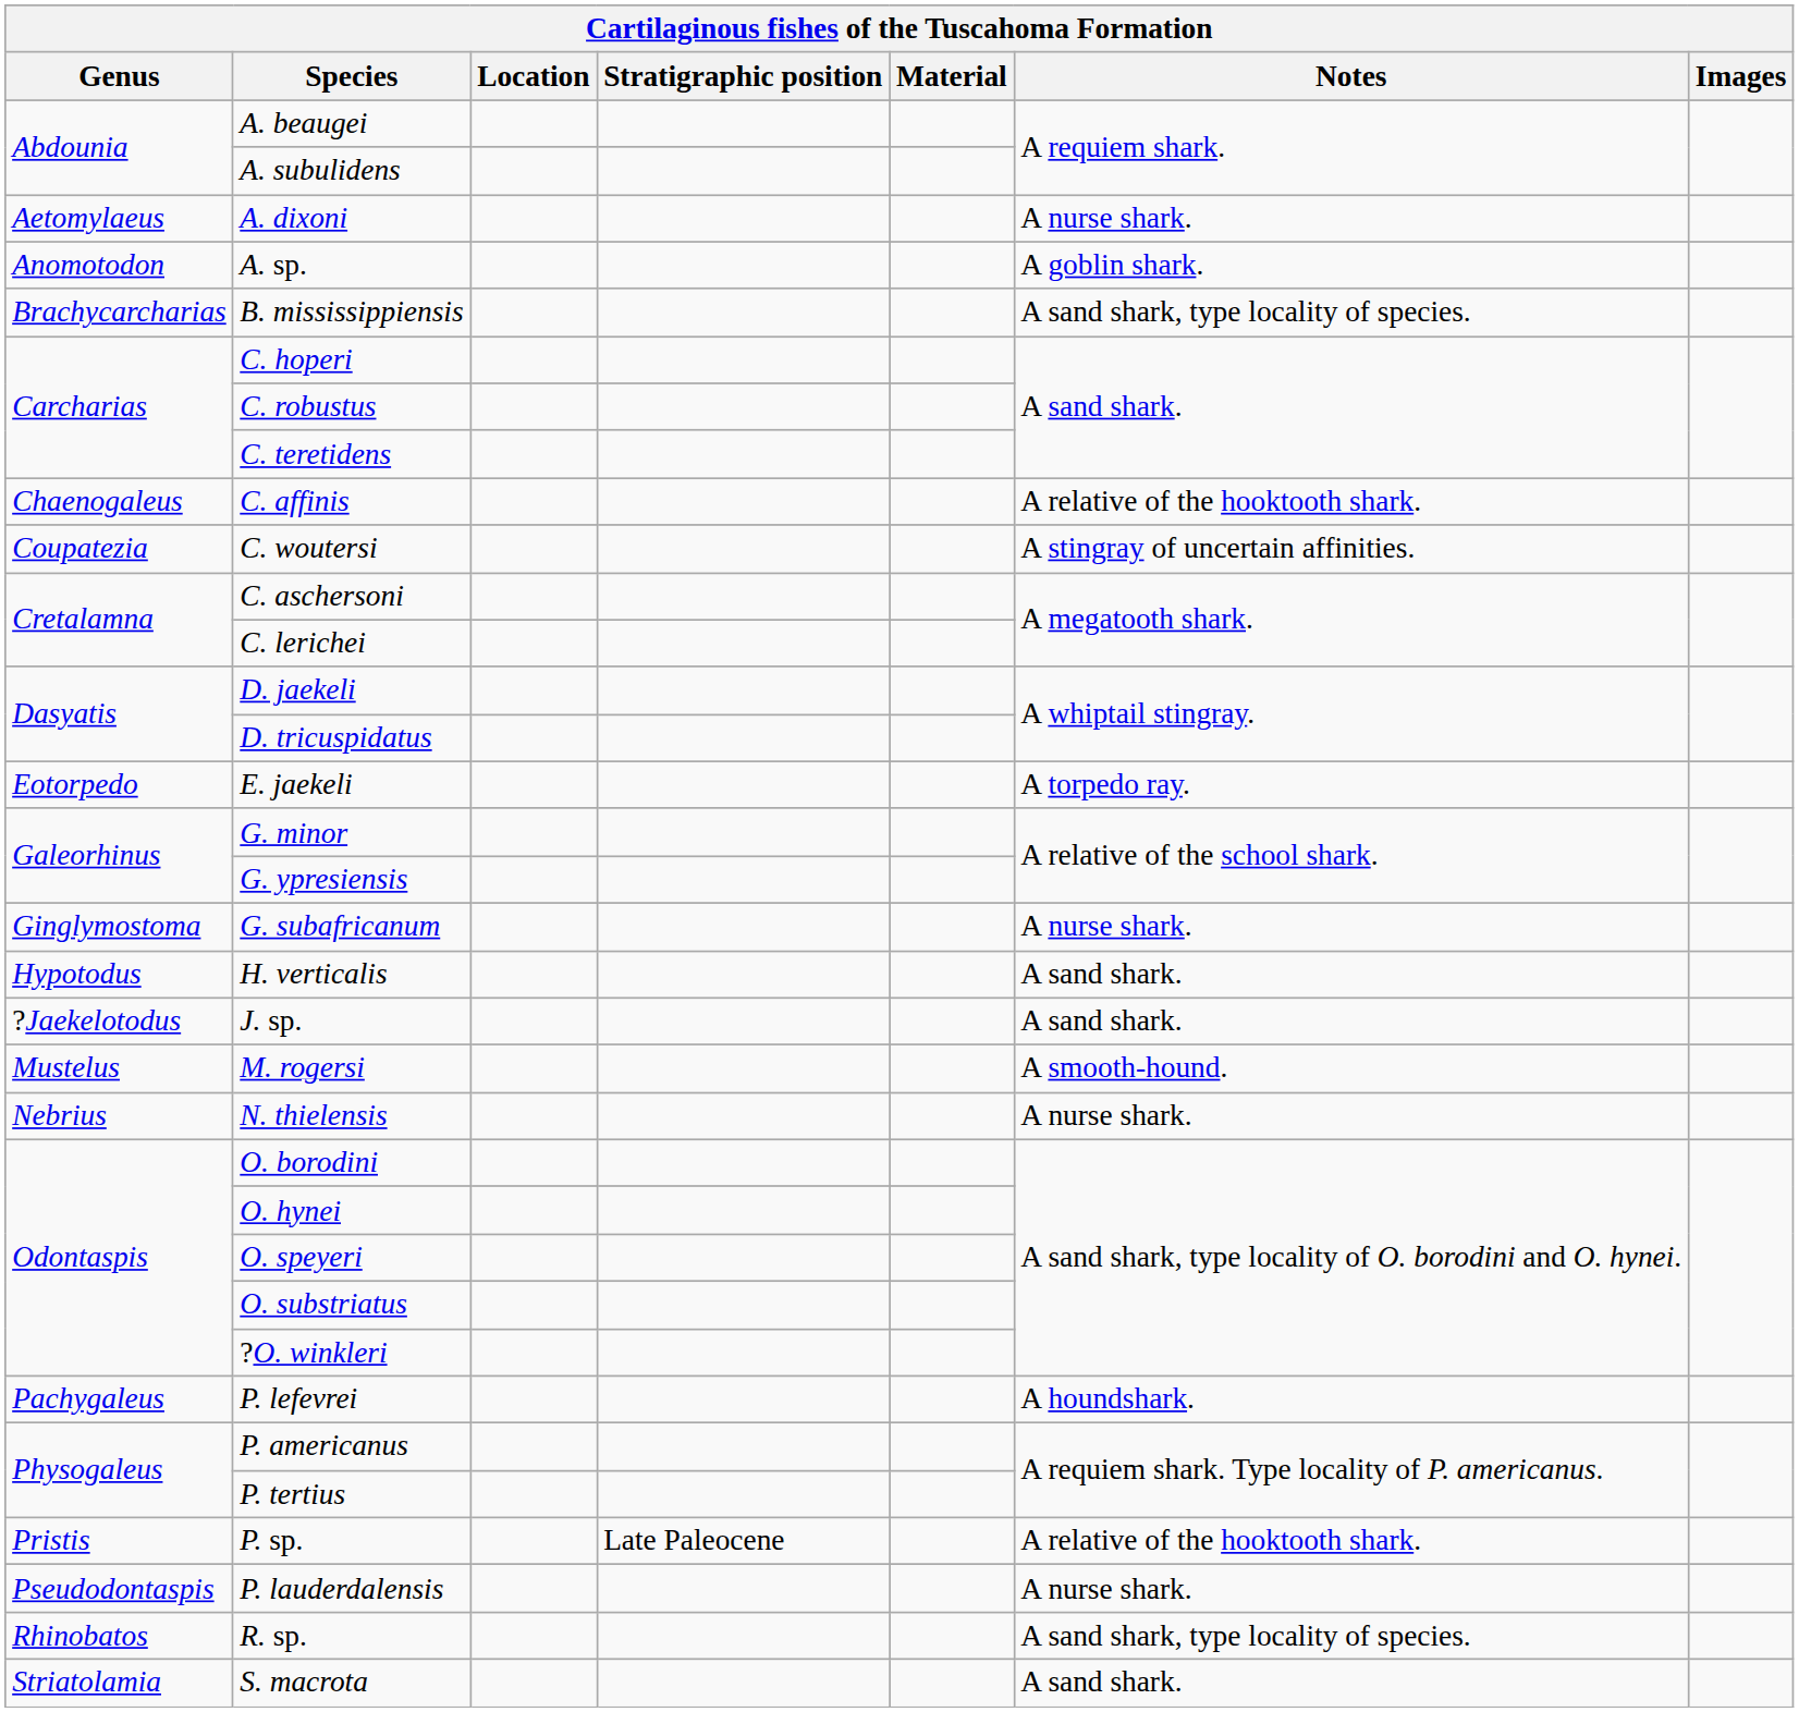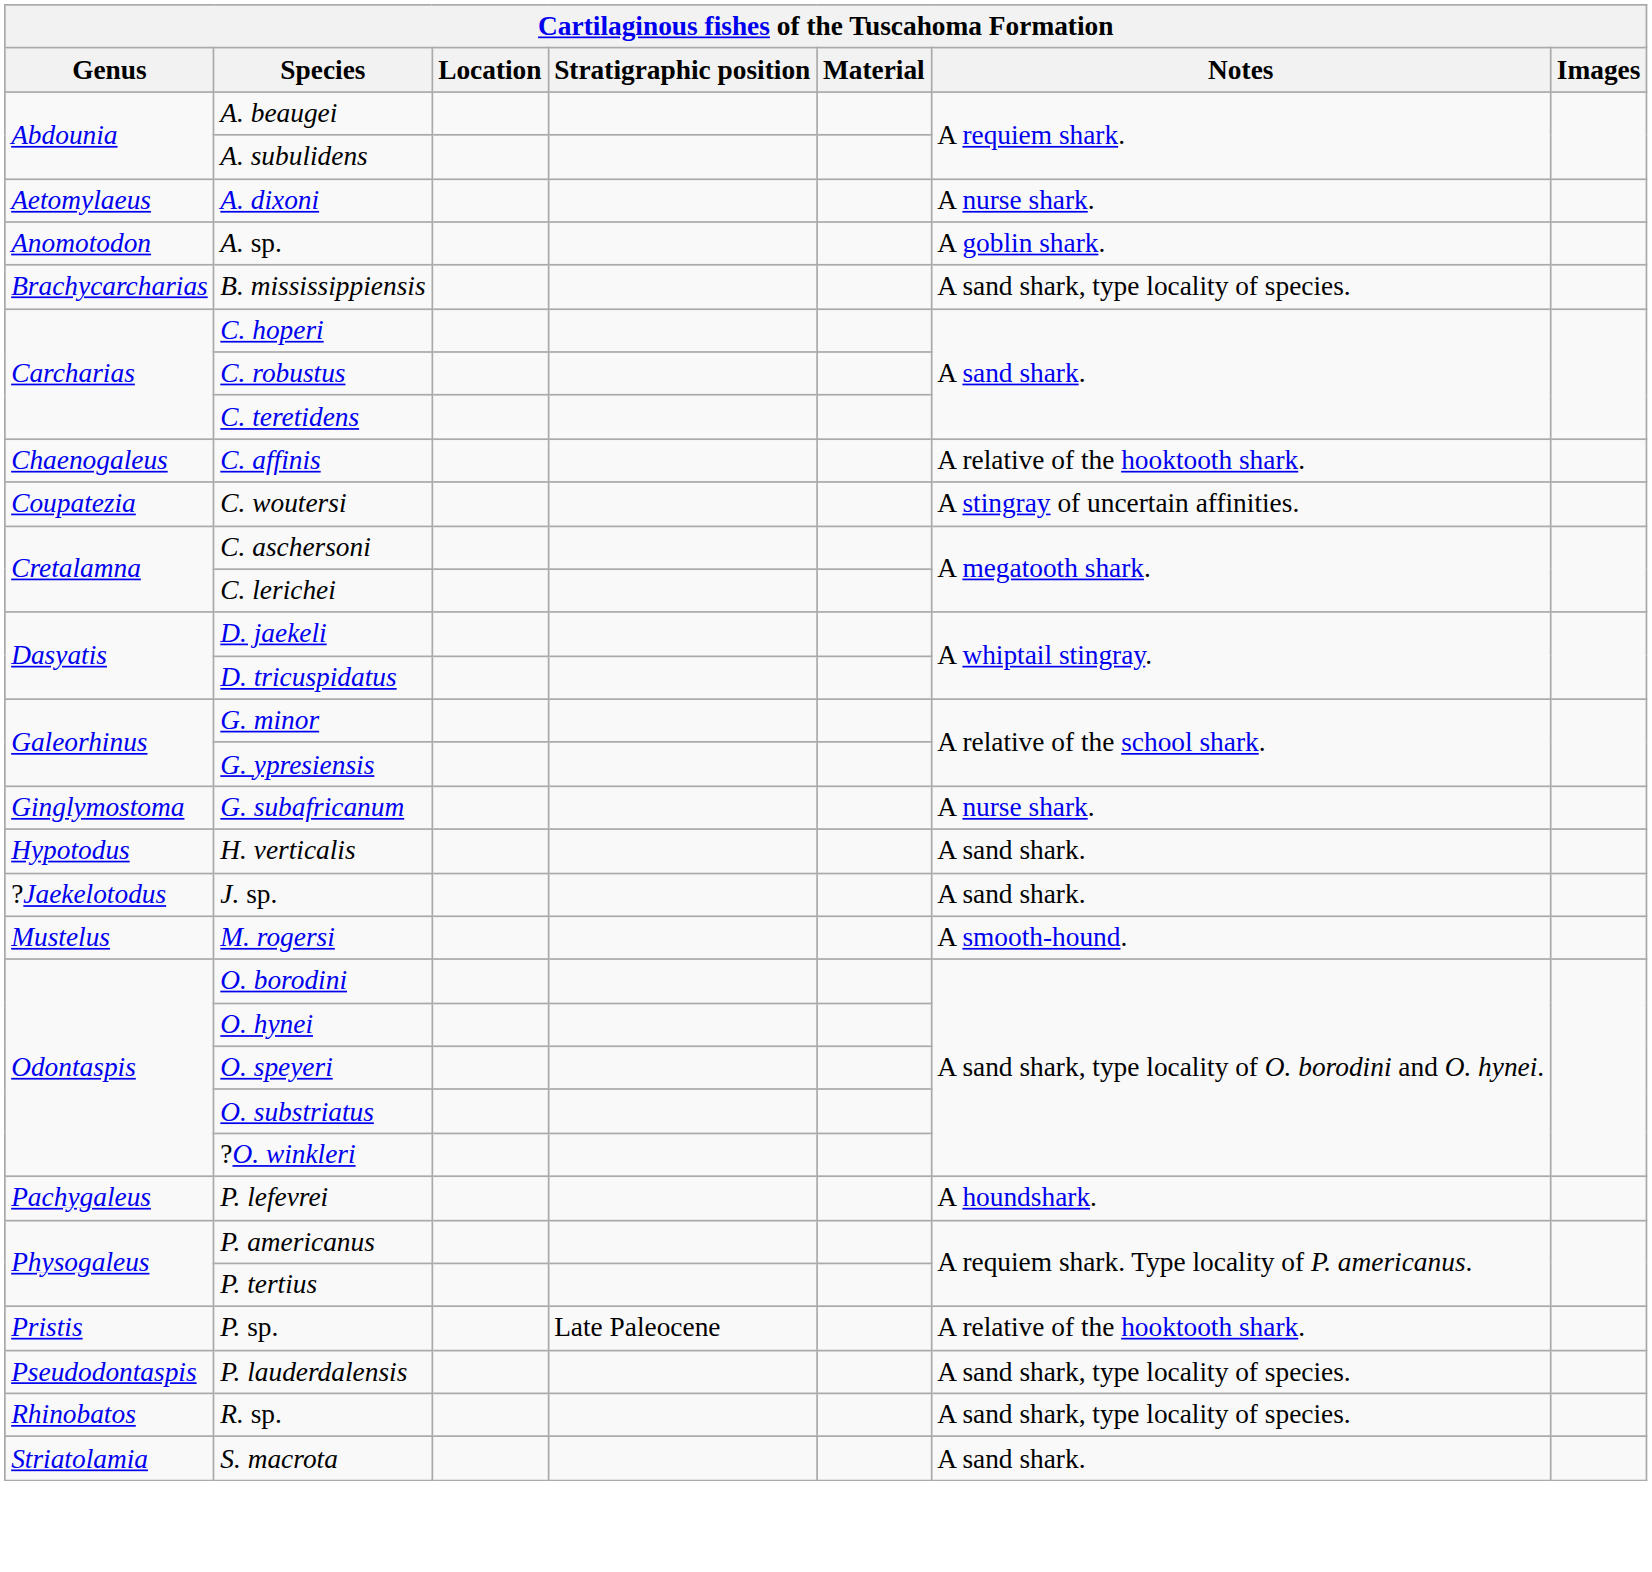- row: Eotorpedo | E. jaekeli | A torpedo ray.
- row: Nebrius | N. thielensis | A nurse shark.
P. lauderdalensis | Notes: A nurse shark. -> A sand shark, type locality of species.
